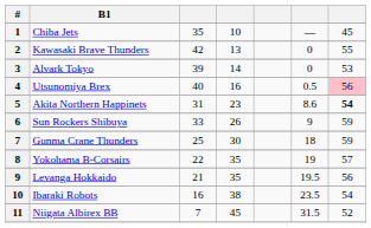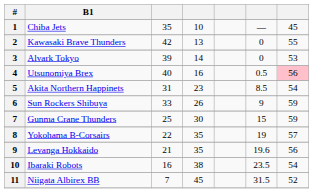Akita Northern Happinets | column 6: 8.6 -> 8.5
Akita Northern Happinets | column 7: bold -> normal
Gunma Crane Thunders | column 6: 18 -> 15
Levanga Hokkaido | column 6: 19.5 -> 19.6
